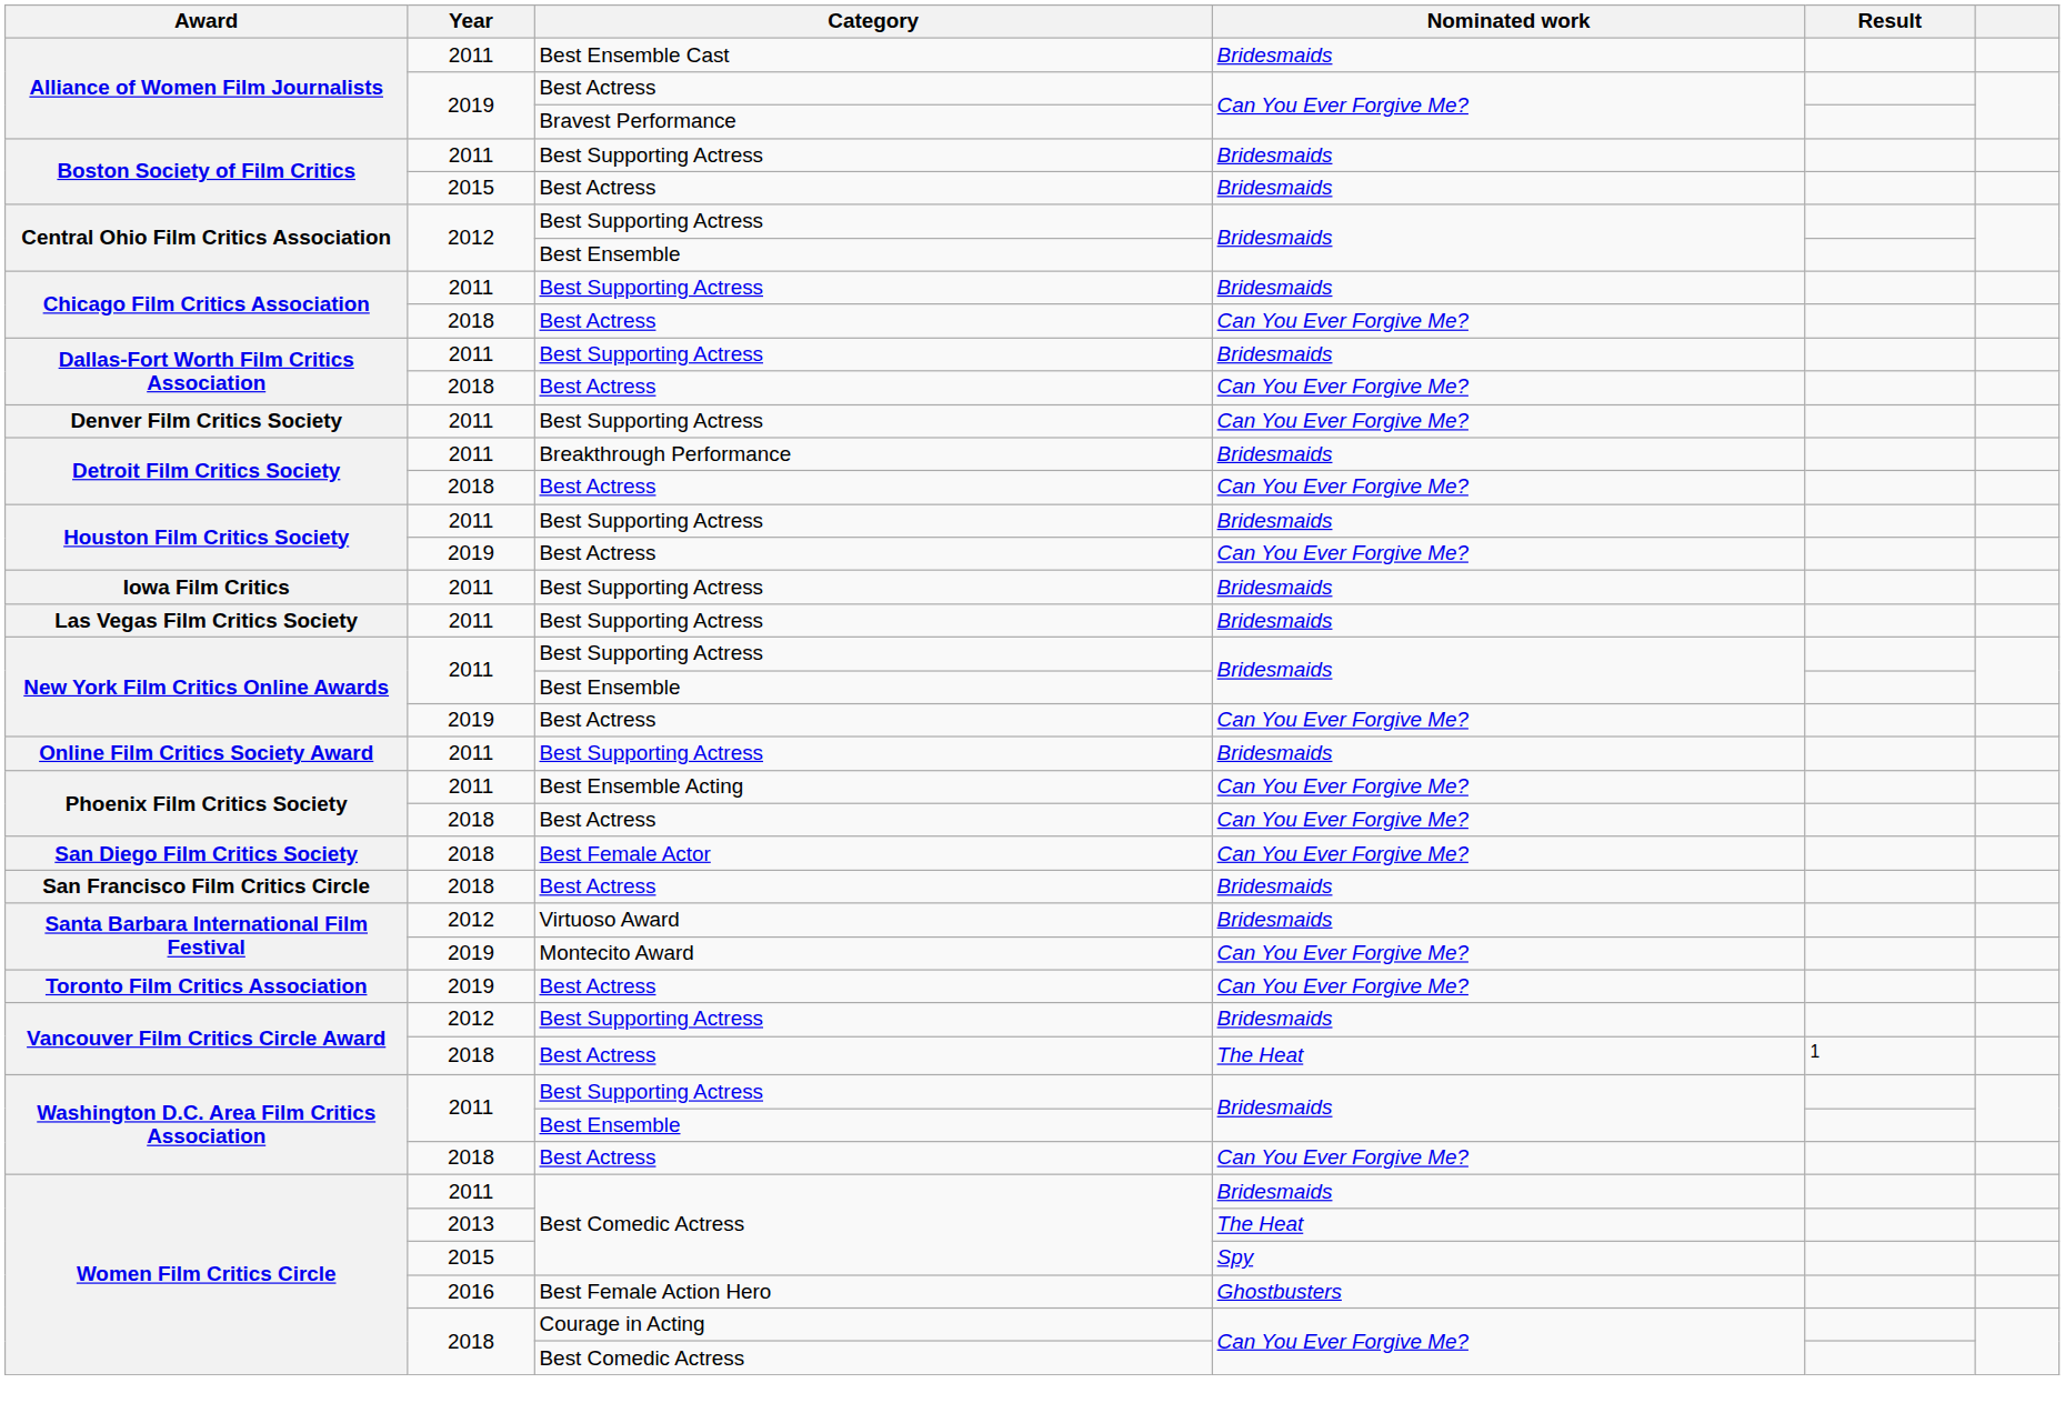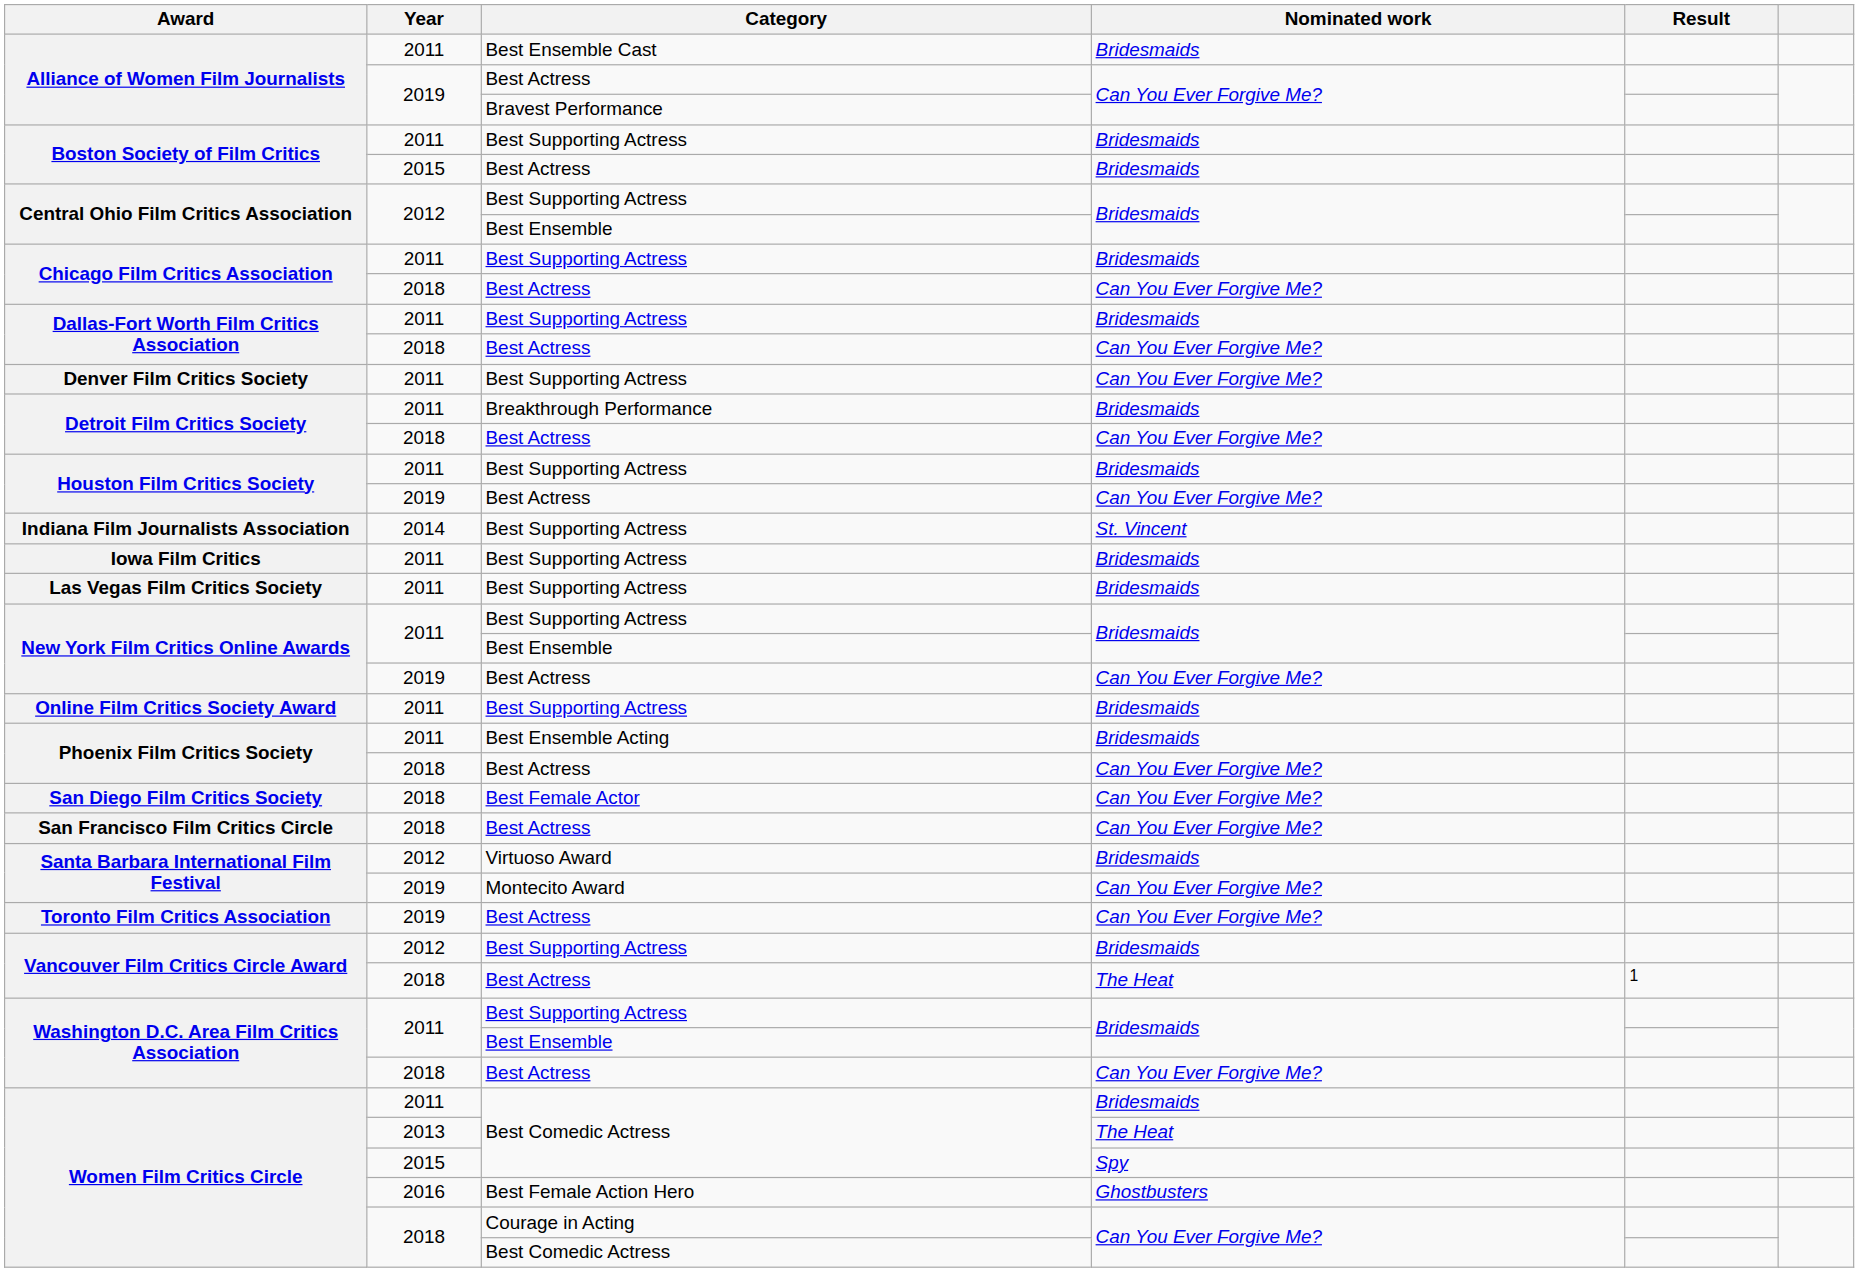+ row: Indiana Film Journalists Association | 2014 | Best Supporting Actress | St. Vincent
Phoenix Film Critics Society / Best Ensemble Acting | Nominated work: Can You Ever Forgive Me? -> Bridesmaids
San Francisco Film Critics Circle | Nominated work: Bridesmaids -> Can You Ever Forgive Me?
